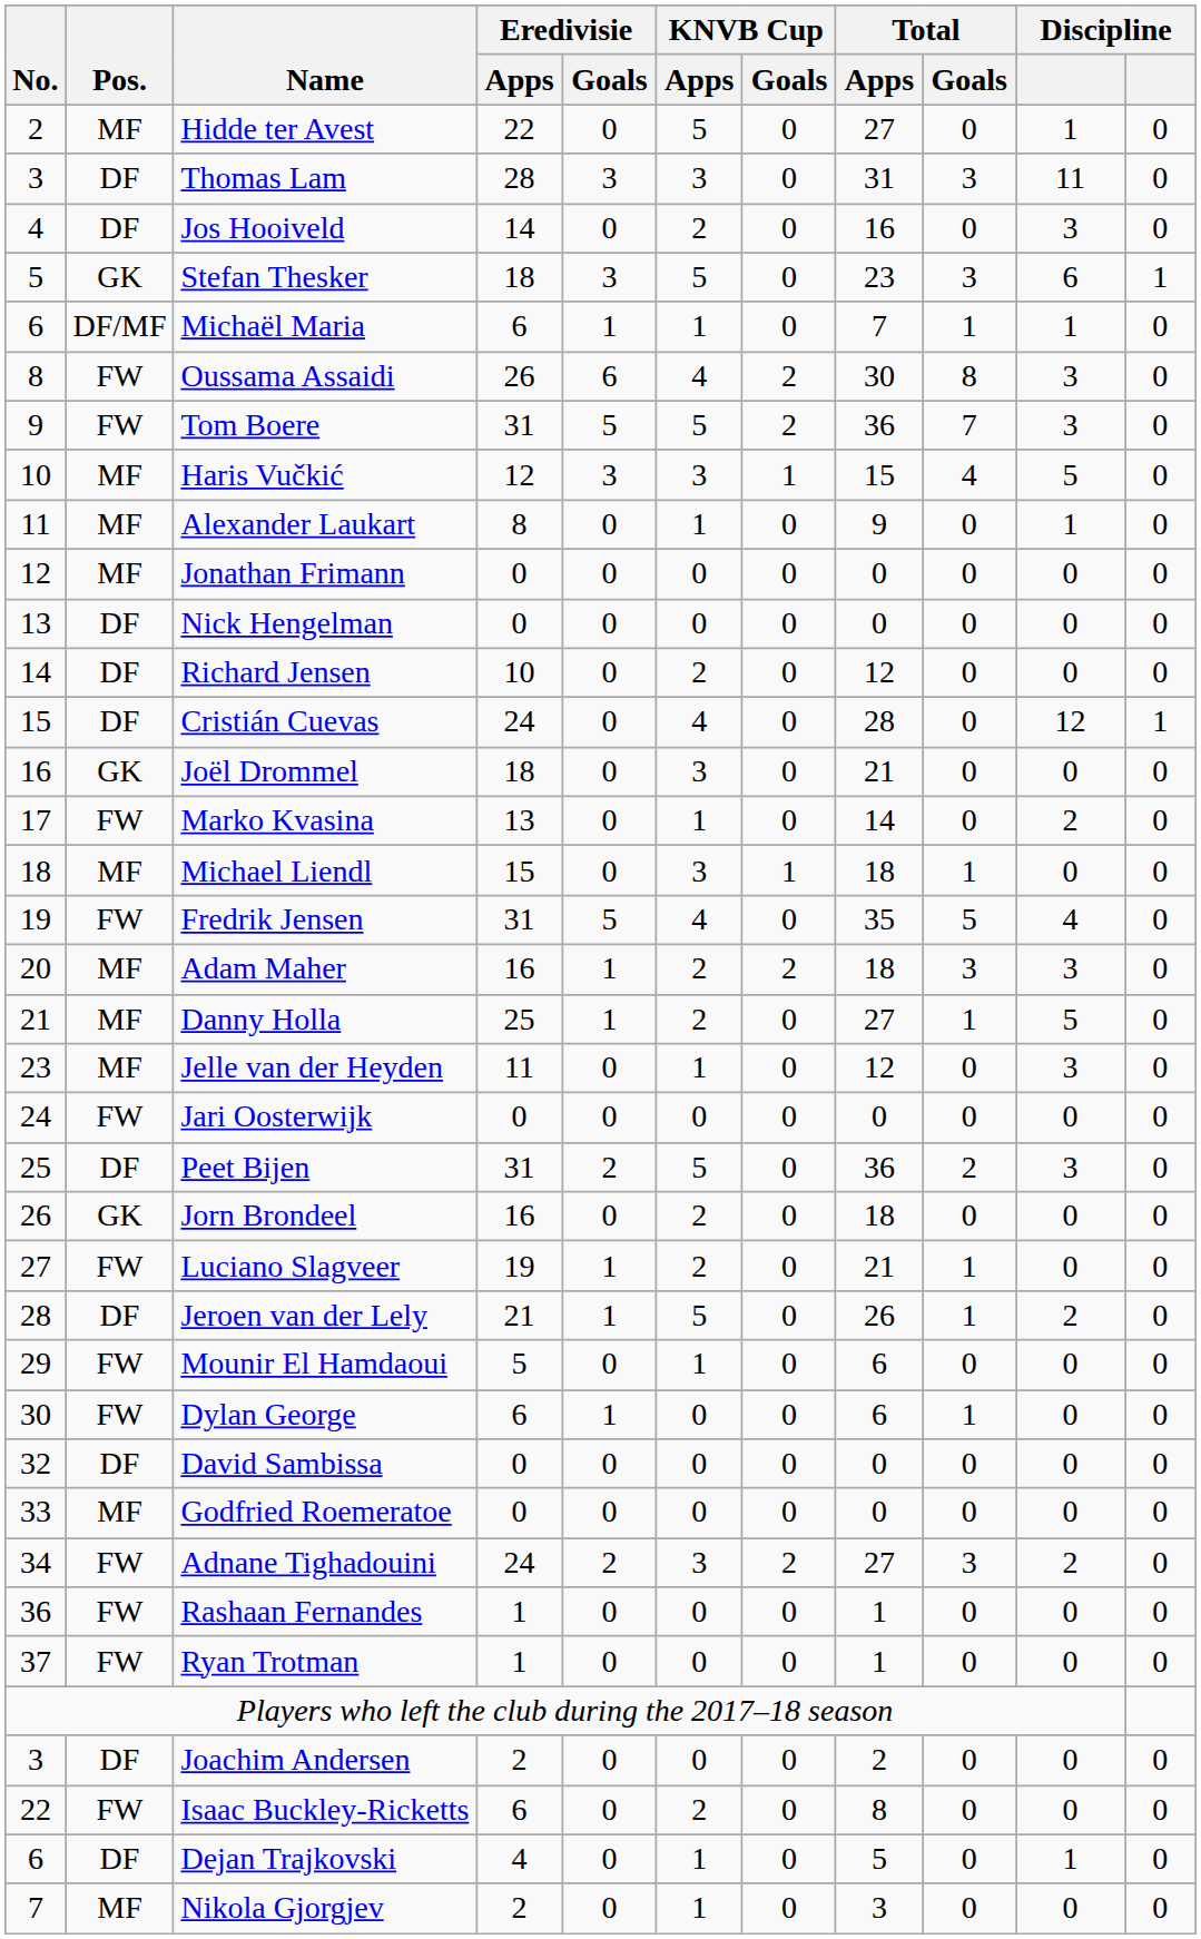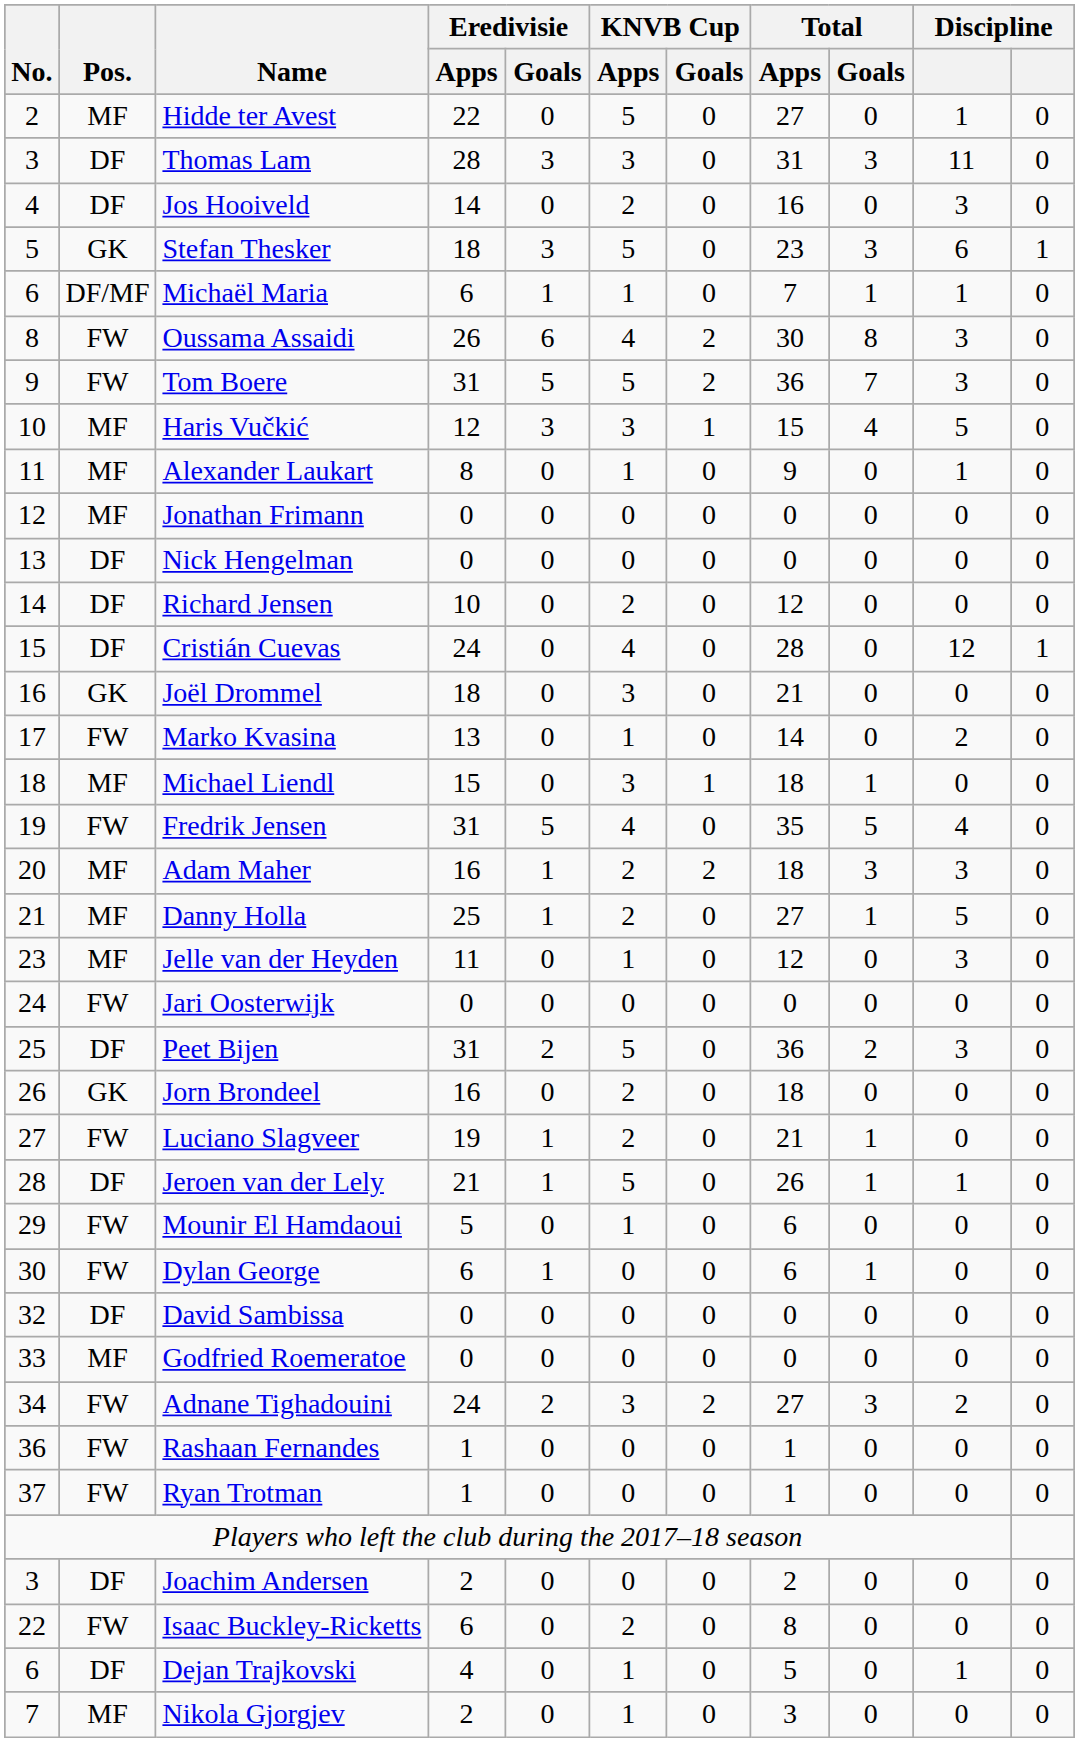Jeroen van der Lely | column 10: 2 -> 1
